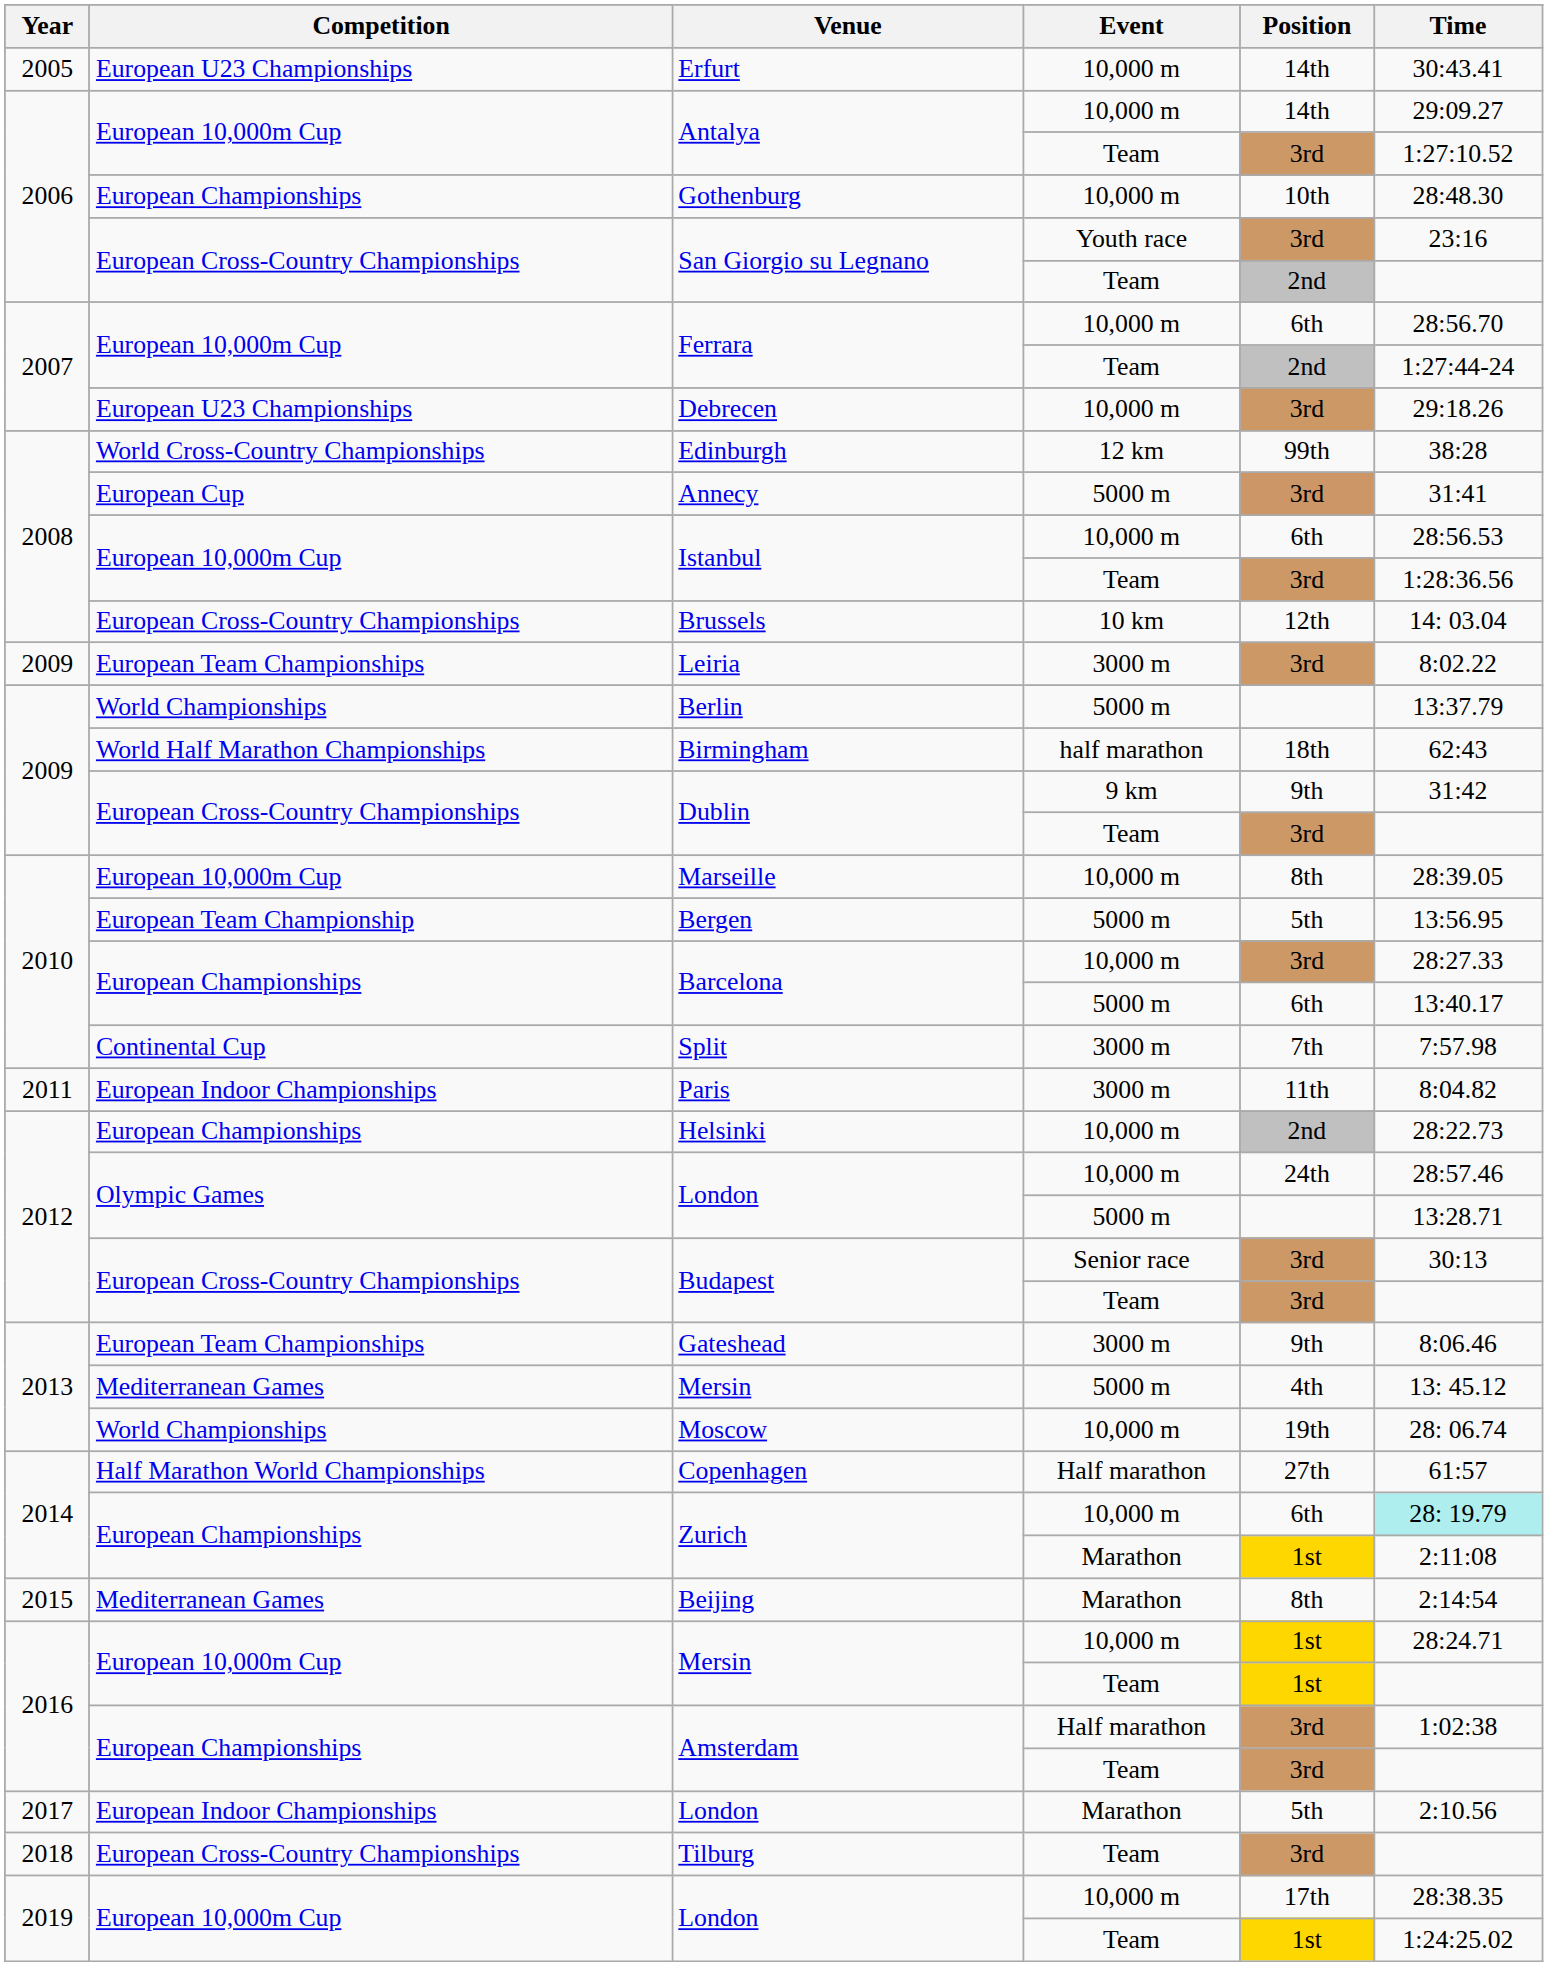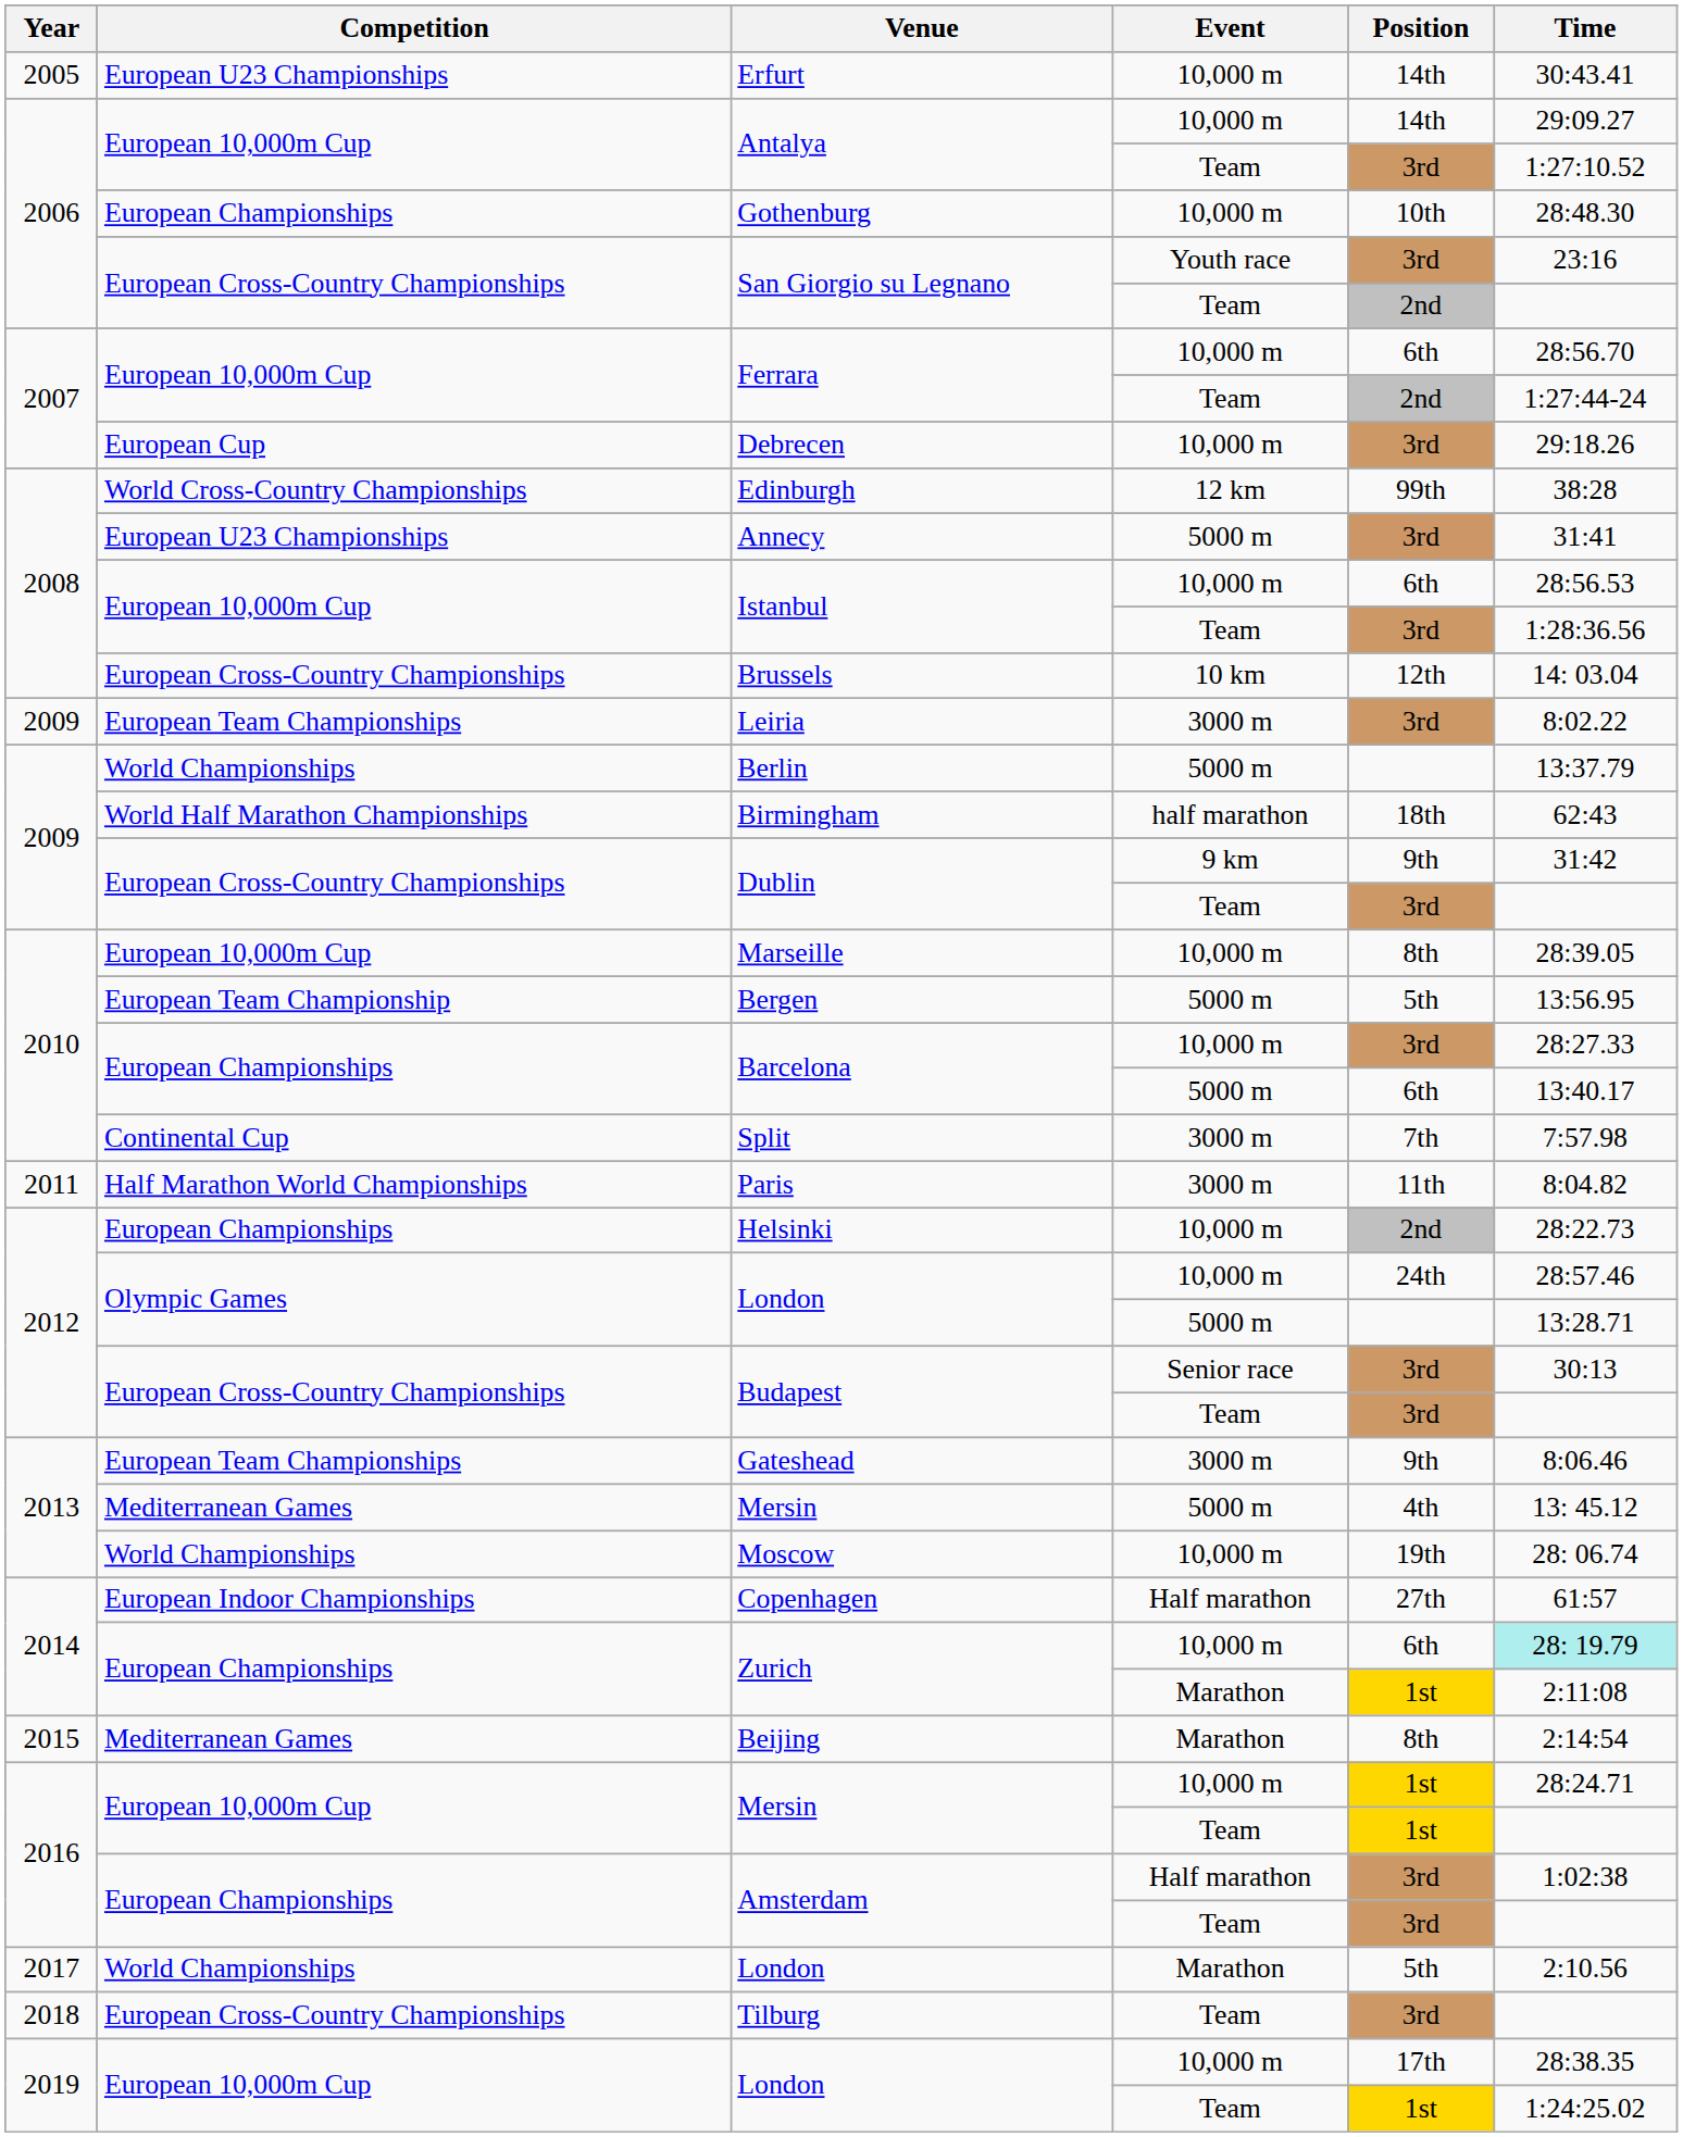Debrecen | Competition: European U23 Championships -> European Cup
Annecy | Competition: European Cup -> European U23 Championships
Paris | Competition: European Indoor Championships -> Half Marathon World Championships
Copenhagen | Competition: Half Marathon World Championships -> European Indoor Championships
London / Marathon | Competition: European Indoor Championships -> World Championships
